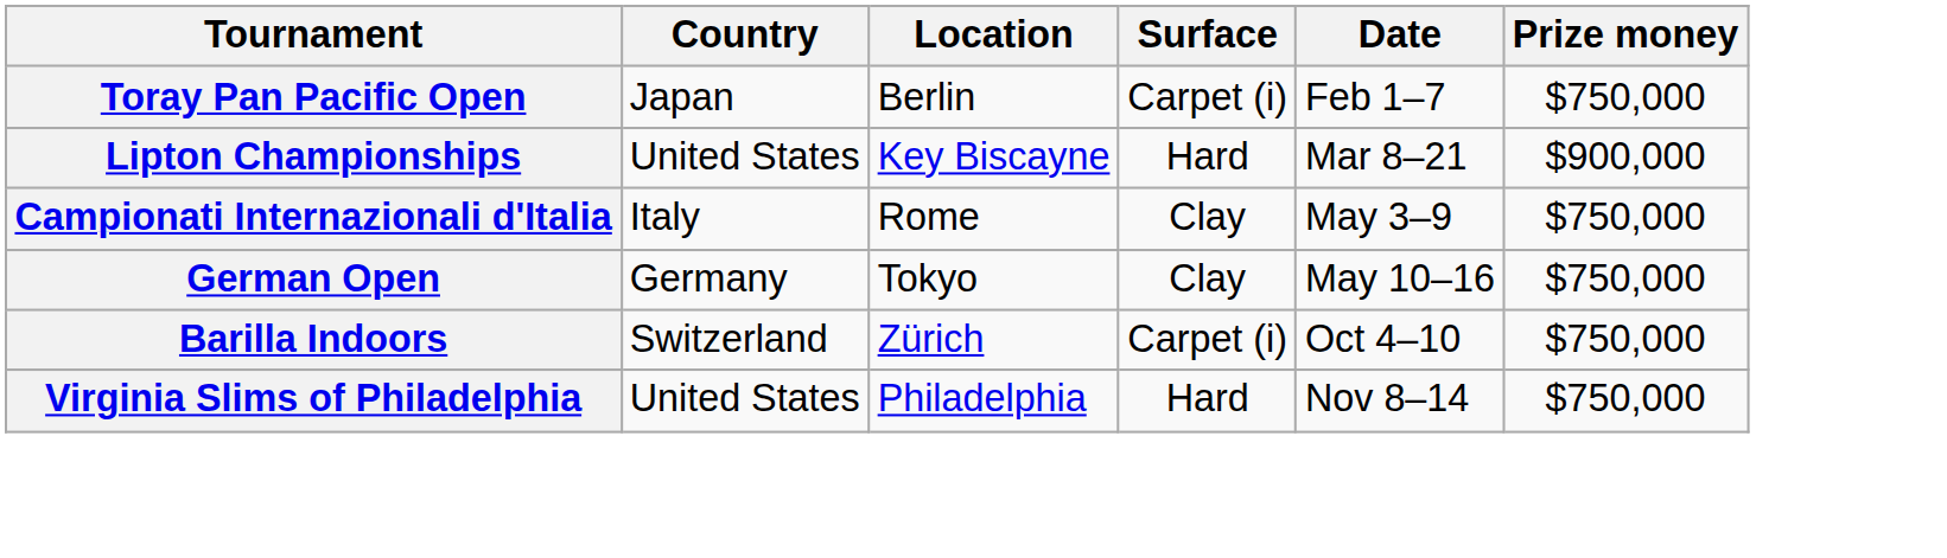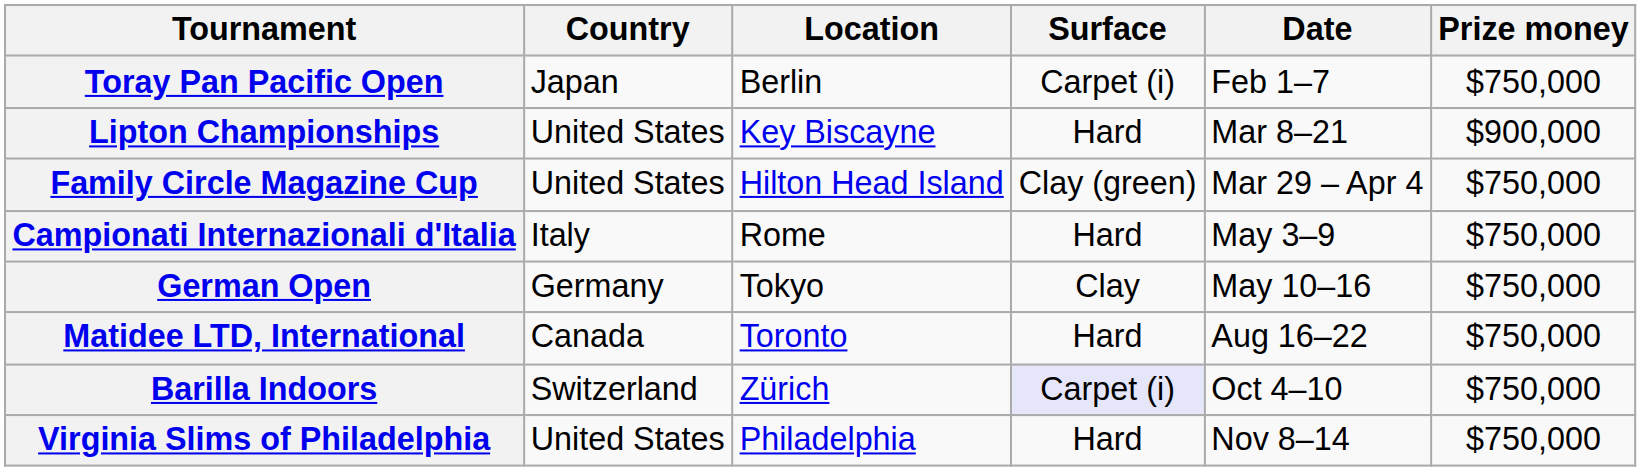+ row: Family Circle Magazine Cup | United States | Hilton Head Island | Clay (green) | Mar 29 – Apr 4 | $750,000
Campionati Internazionali d'Italia | Surface: Clay -> Hard
+ row: Matidee LTD, International | Canada | Toronto | Hard | Aug 16–22 | $750,000
Barilla Indoors | Surface: no background -> lavender background
